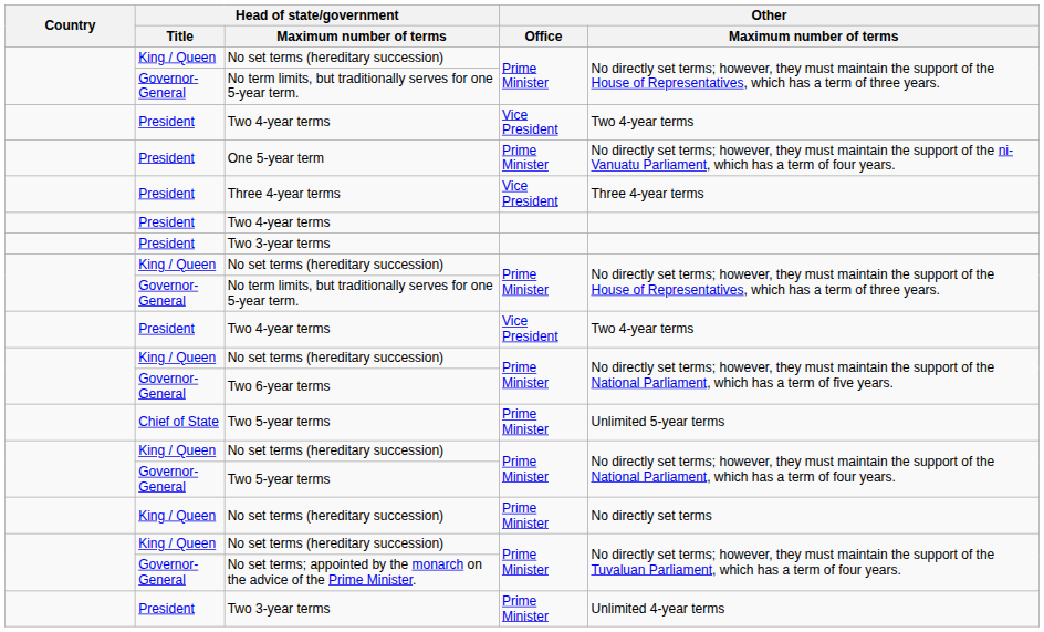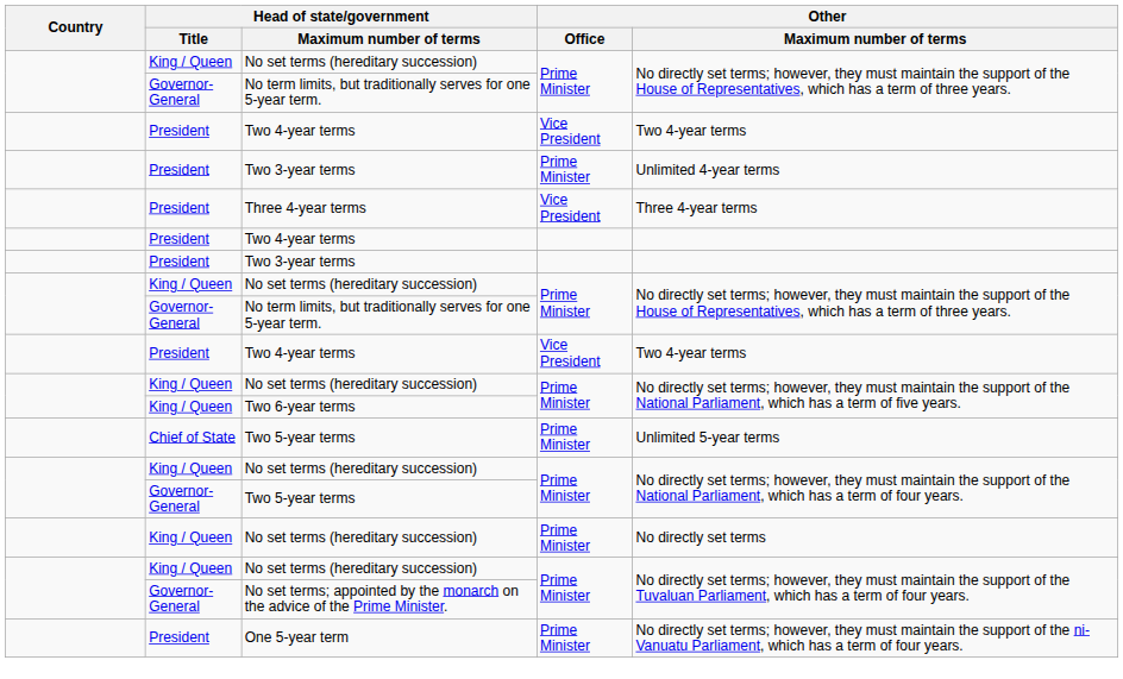rows swapped: Two 3-year terms / Prime Minister <-> One 5-year term
Two 6-year terms | Head of state/government / Title: Governor-General -> King / Queen
